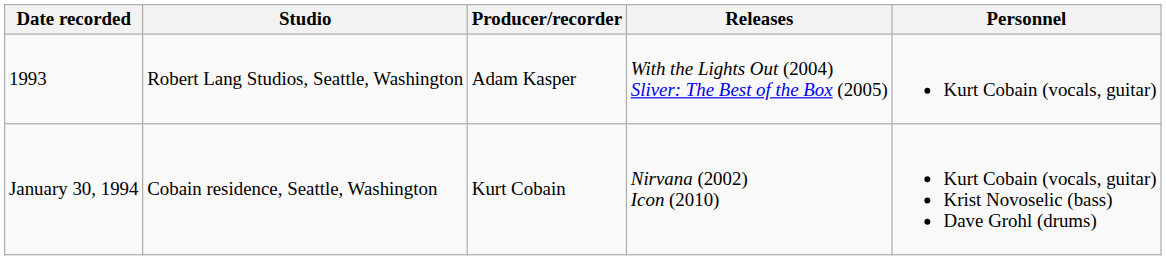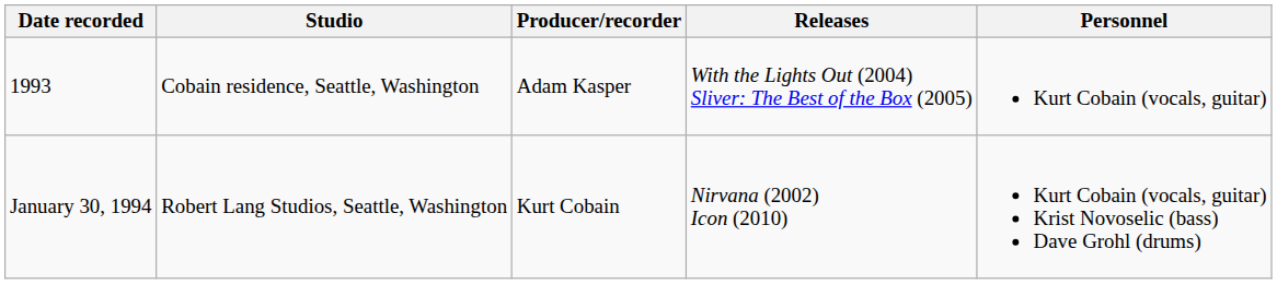1993 | Studio: Robert Lang Studios, Seattle, Washington -> Cobain residence, Seattle, Washington
January 30, 1994 | Studio: Cobain residence, Seattle, Washington -> Robert Lang Studios, Seattle, Washington
